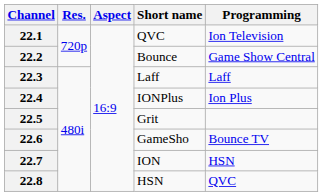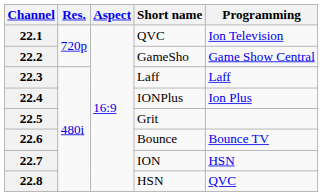22.2 | Short name: Bounce -> GameSho
22.6 | Short name: GameSho -> Bounce
